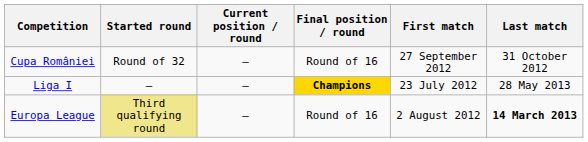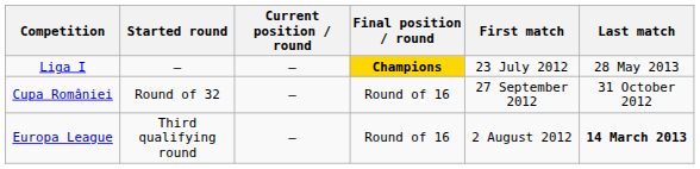rows swapped: Liga I <-> Cupa României
Europa League | Started round: khaki background -> no background
